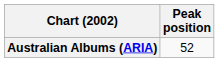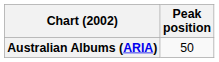Australian Albums (ARIA) | Peak position: 52 -> 50
